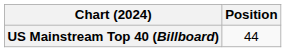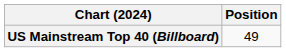US Mainstream Top 40 (Billboard) | Position: 44 -> 49
